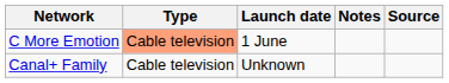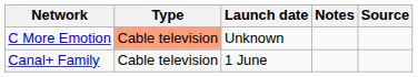C More Emotion | Launch date: 1 June -> Unknown
Canal+ Family | Launch date: Unknown -> 1 June
